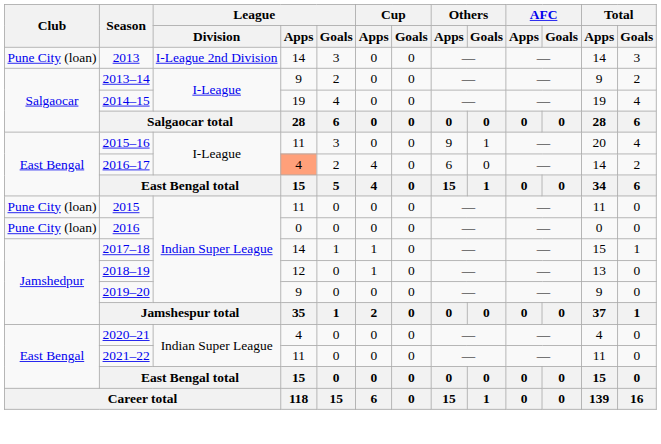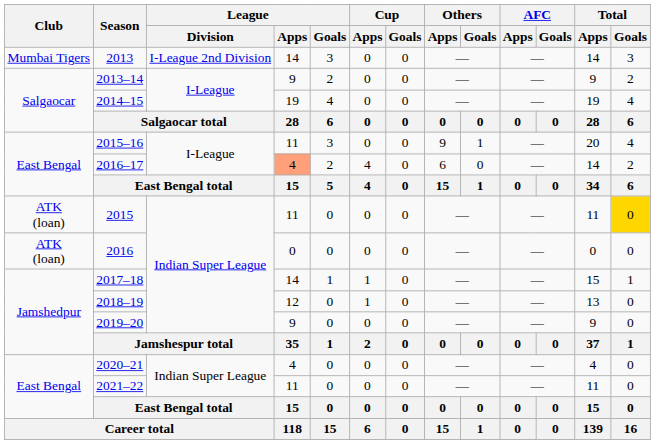2013 | Club: Pune City (loan) -> Mumbai Tigers
2015 | Club: Pune City (loan) -> ATK (loan)
2015 | Total / Goals: no background -> gold background
2016 | Club: Pune City (loan) -> ATK (loan)
